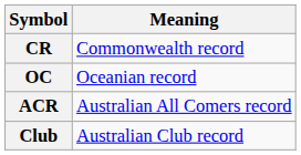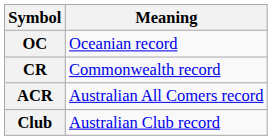rows swapped: CR <-> OC
